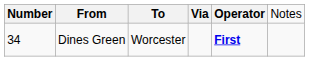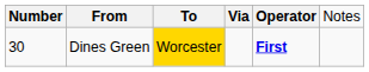Dines Green | column 1: 34 -> 30
Dines Green | column 3: no background -> gold background
